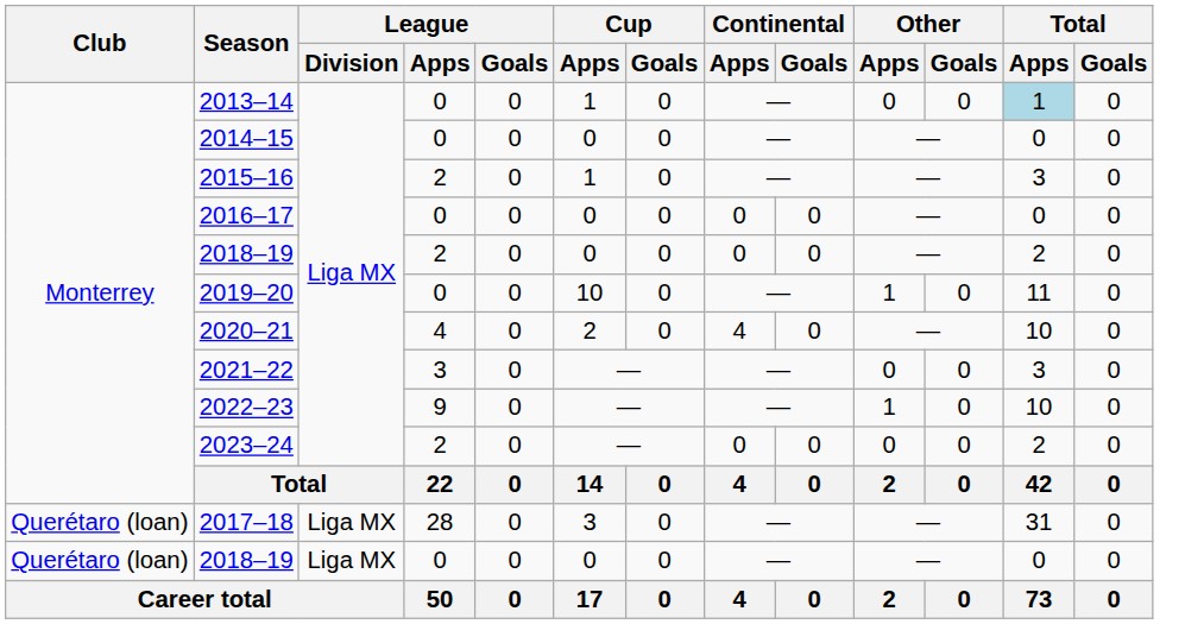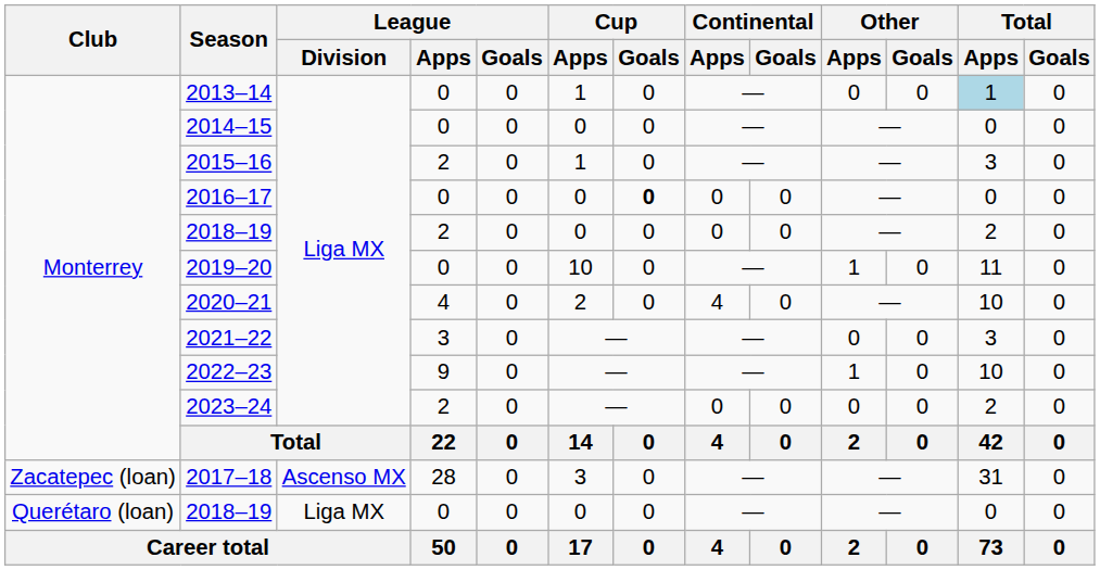2016–17 | Cup / Goals: normal -> bold
2017–18 | Club: Querétaro (loan) -> Zacatepec (loan)
2017–18 | League / Division: Liga MX -> Ascenso MX
